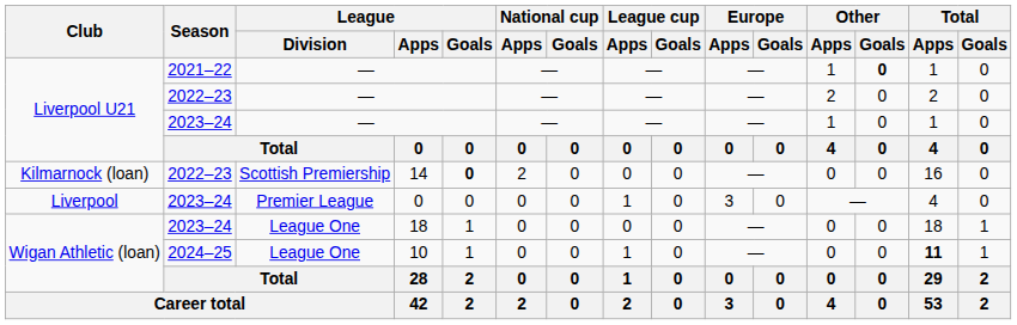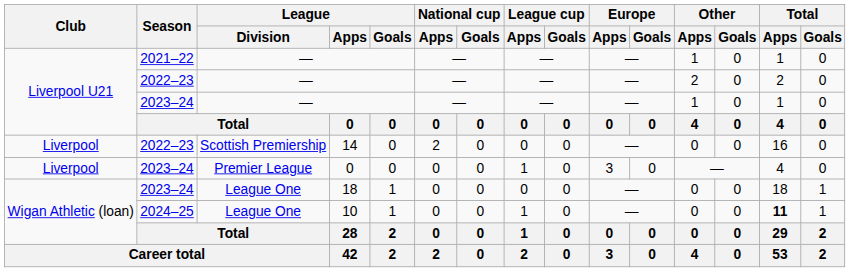2021–22 / — | Other / Goals: bold -> normal
14 | Club: Kilmarnock (loan) -> Liverpool
14 | League / Goals: bold -> normal
